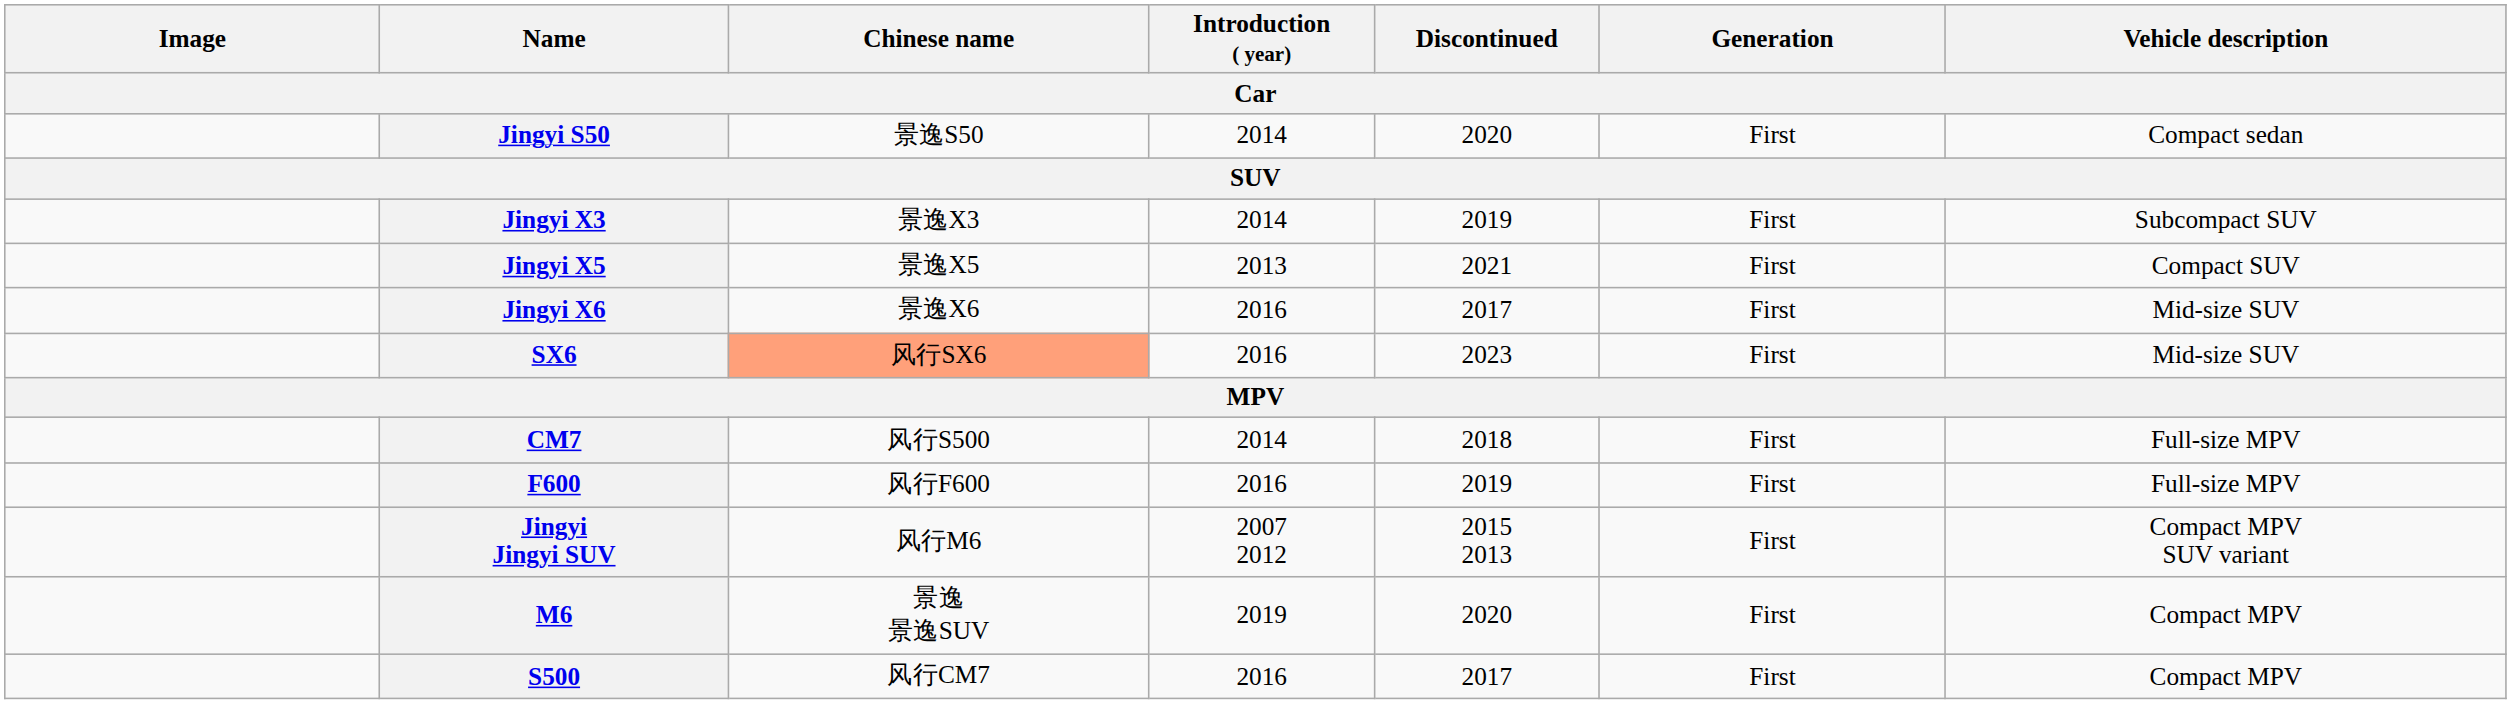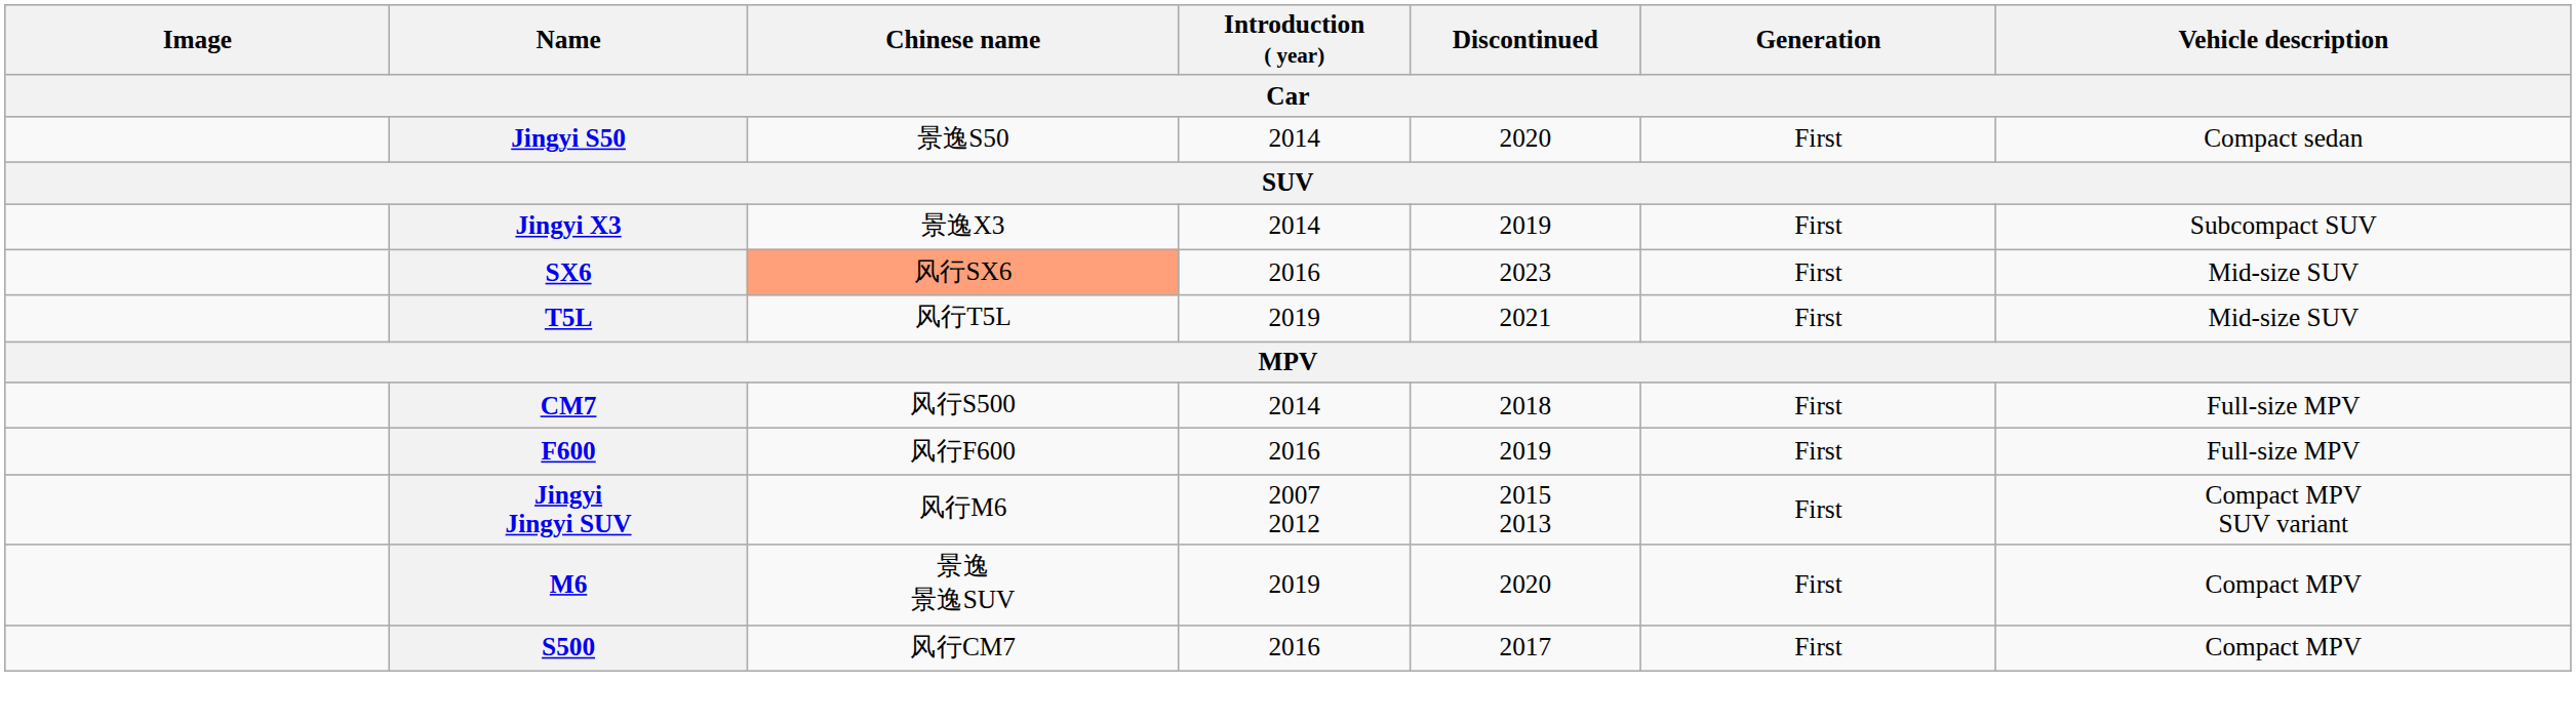- row: Jingyi X5 | 景逸X5 | 2013 | 2021 | First | Compact SUV
- row: Jingyi X6 | 景逸X6 | 2016 | 2017 | First | Mid-size SUV
+ row: T5L | 风行T5L | 2019 | 2021 | First | Mid-size SUV
